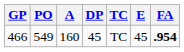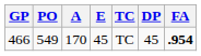columns swapped: E <-> DP
466 | A: 160 -> 170
